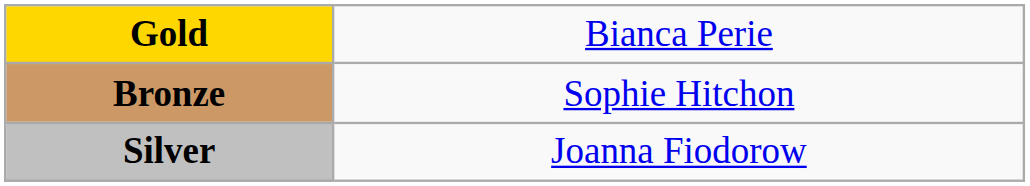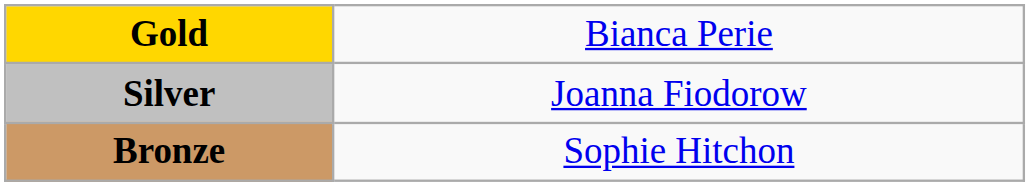rows swapped: Silver <-> Bronze
